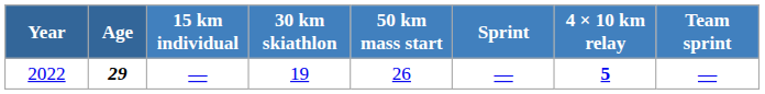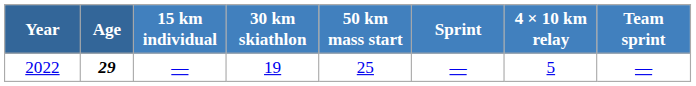2022 | 50 km mass start: 26 -> 25
2022 | 4 × 10 km relay: bold -> normal
